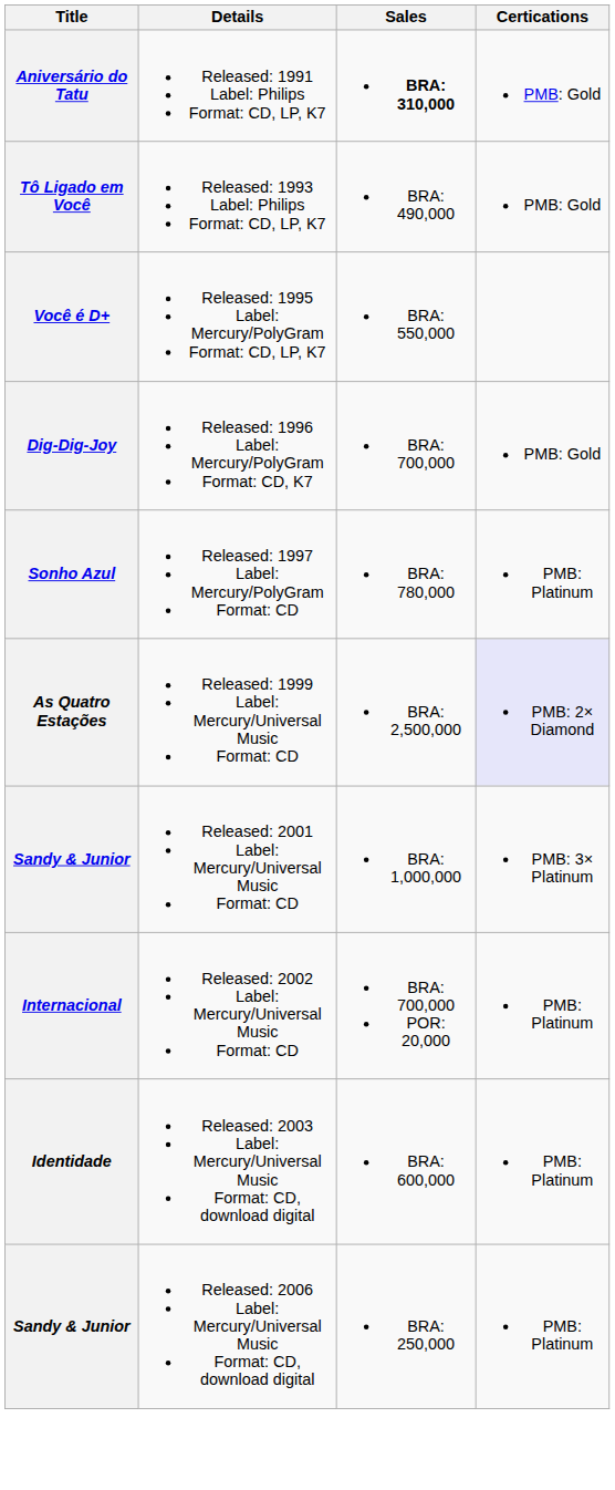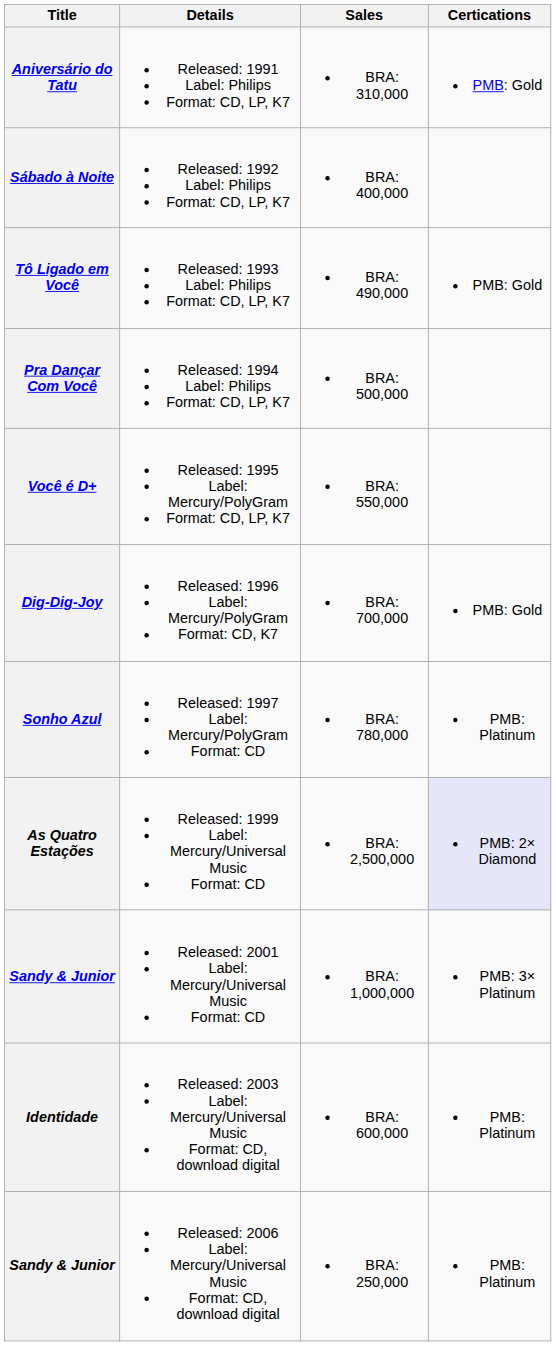Aniversário do Tatu | Sales: bold -> normal
+ row: Sábado à Noite | Released: 1992 Label: Philips Format: CD, LP, K7 | BRA: 400,000
+ row: Pra Dançar Com Você | Released: 1994 Label: Philips Format: CD, LP, K7 | BRA: 500,000
- row: Internacional | Released: 2002 Label: Mercury/Universal Music Format: CD | BRA: 700,000 POR: 20,000 | PMB: Platinum
